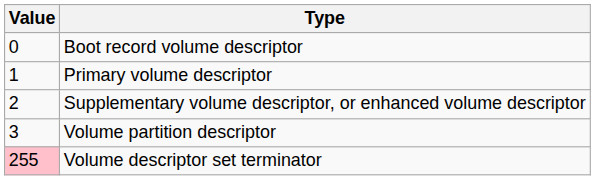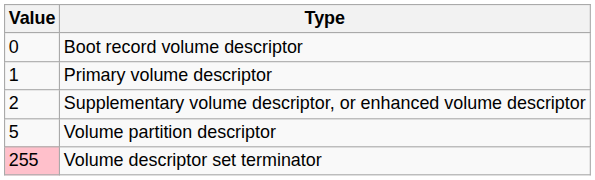Volume partition descriptor | Value: 3 -> 5
